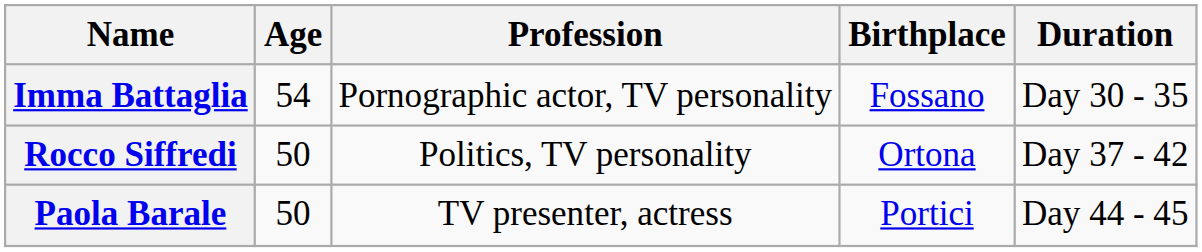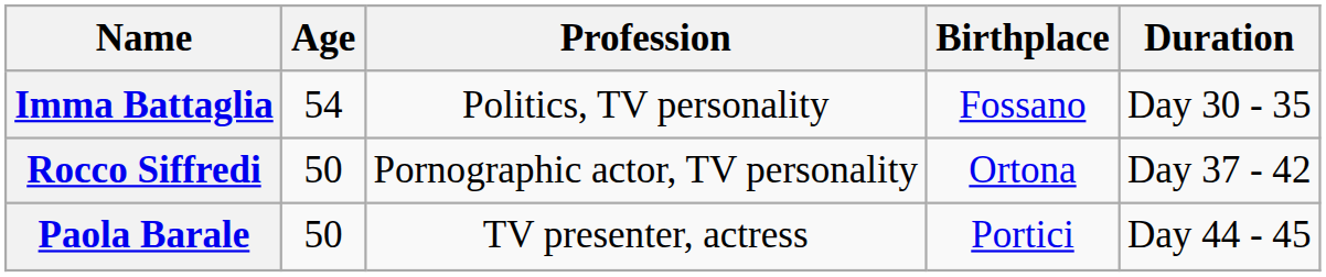Imma Battaglia | Profession: Pornographic actor, TV personality -> Politics, TV personality
Rocco Siffredi | Profession: Politics, TV personality -> Pornographic actor, TV personality
